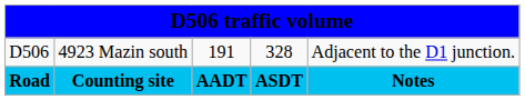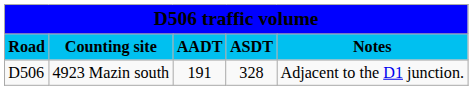rows swapped: Road <-> D506
